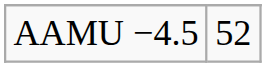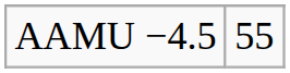AAMU −4.5 | column 2: 52 -> 55
